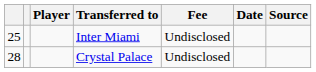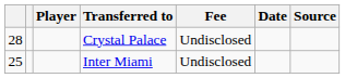rows swapped: Inter Miami <-> Crystal Palace
